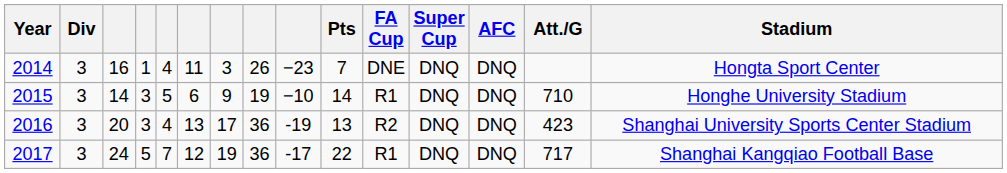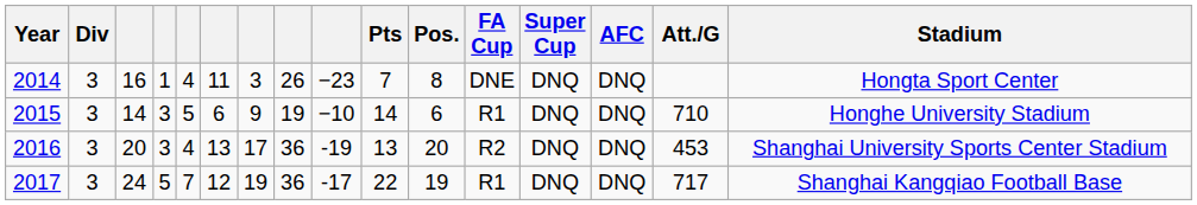+ column: Pos. | 8 | 6 | 20 | 19
2016 | Att./G: 423 -> 453
